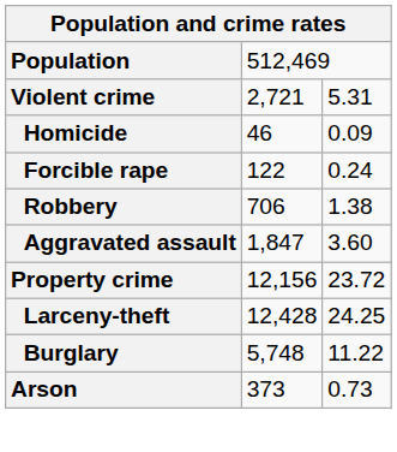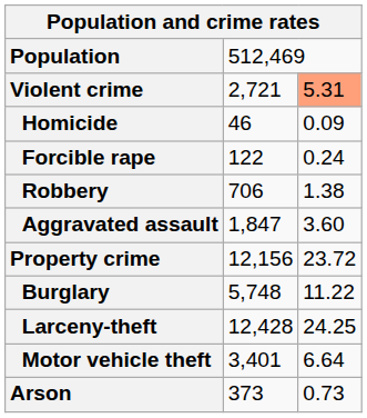Violent crime | column 3: no background -> lightsalmon background
rows swapped: Burglary <-> Larceny-theft
+ row: Motor vehicle theft | 3,401 | 6.64
